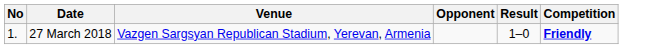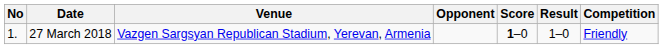+ column: Score | 1–0
27 March 2018 | Competition: bold -> normal
